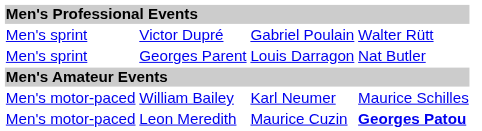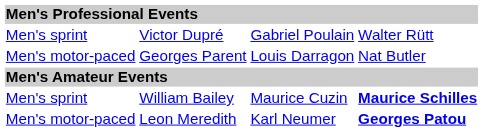Georges Parent | column 1: Men's sprint -> Men's motor-paced
William Bailey | column 1: Men's motor-paced -> Men's sprint
William Bailey | column 3: Karl Neumer -> Maurice Cuzin
William Bailey | column 4: normal -> bold
Leon Meredith | column 3: Maurice Cuzin -> Karl Neumer
